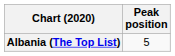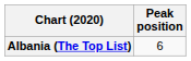Albania (The Top List) | Peak position: 5 -> 6
